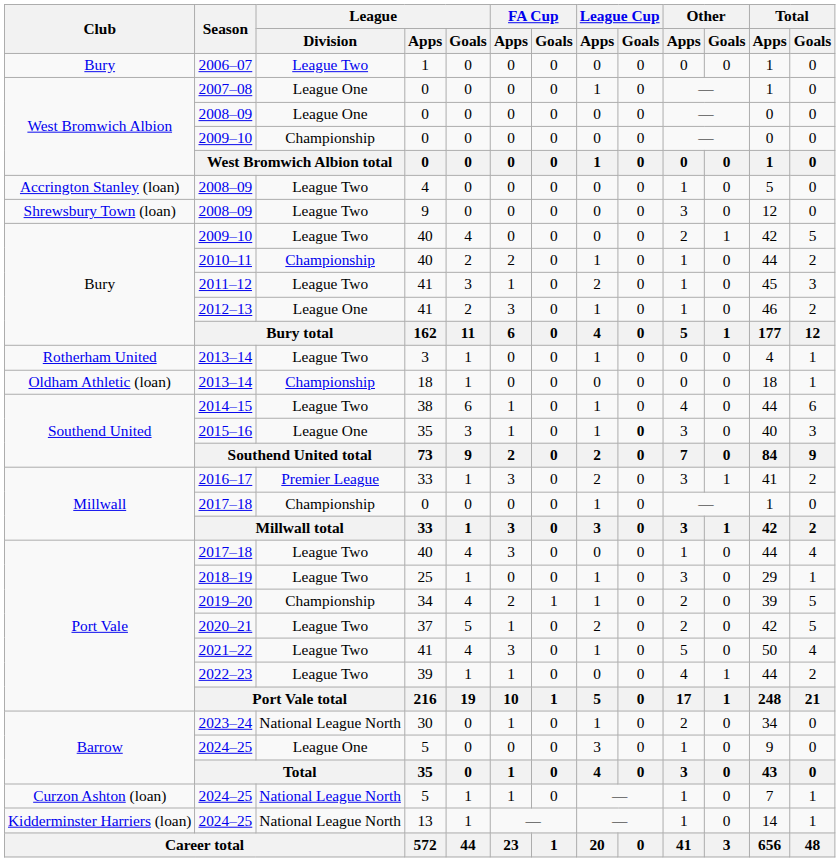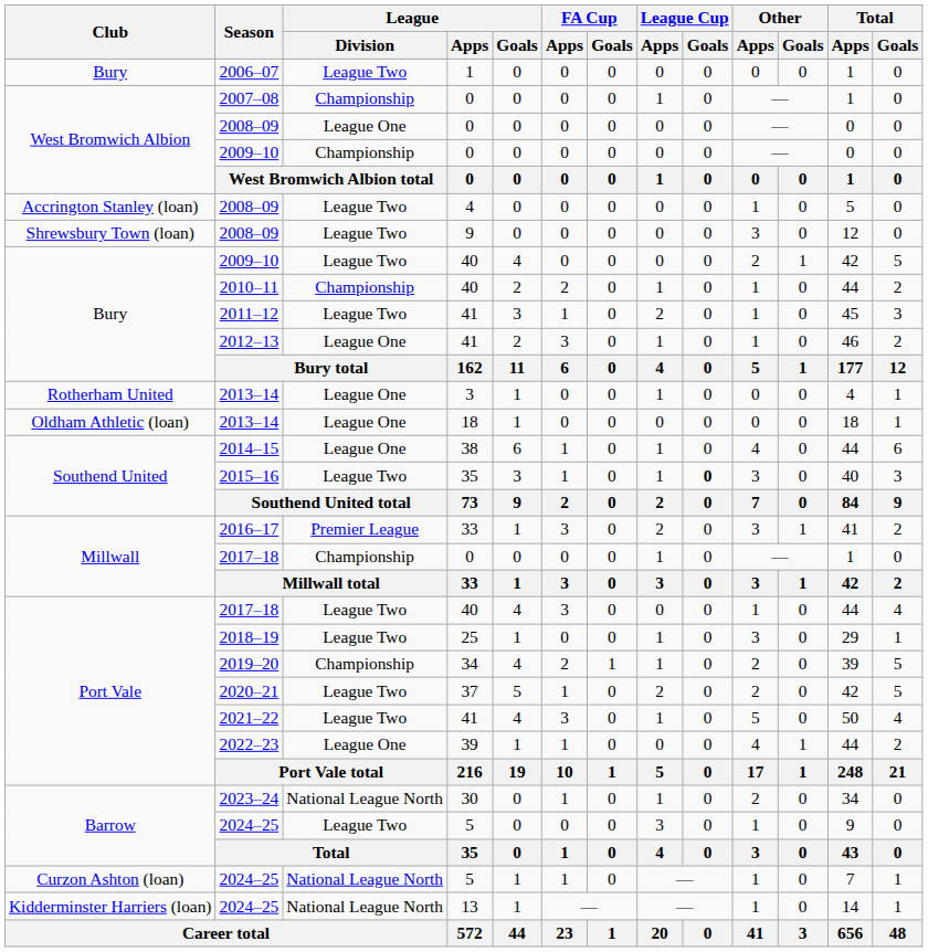2007–08 | League / Division: League One -> Championship
Rotherham United / 2013–14 | League / Division: League Two -> League One
Oldham Athletic (loan) / 2013–14 | League / Division: Championship -> League One
2014–15 | League / Division: League Two -> League One
2015–16 | League / Division: League One -> League Two
2022–23 | League / Division: League Two -> League One
Barrow / 2024–25 | League / Division: League One -> League Two
